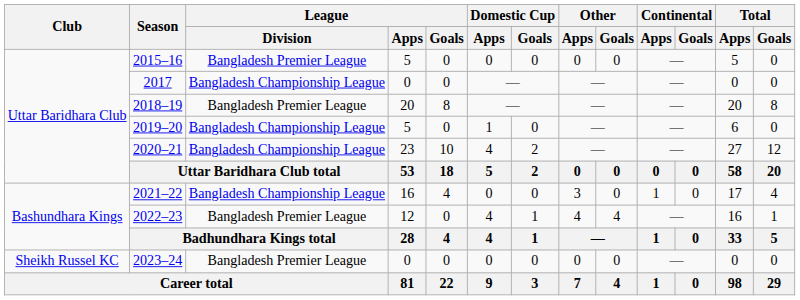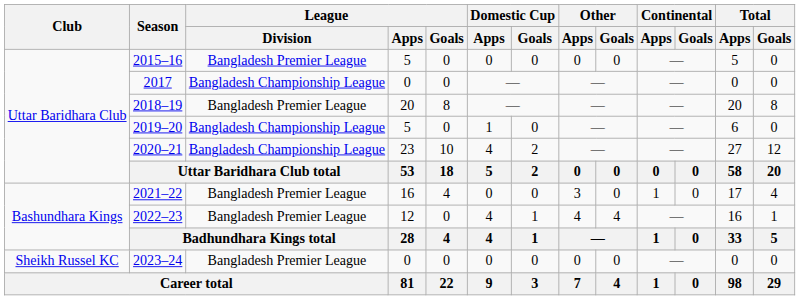2021–22 | League / Division: Bangladesh Championship League -> Bangladesh Premier League
